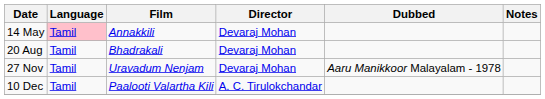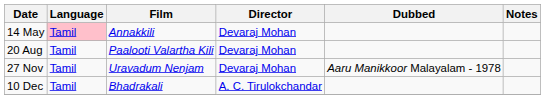20 Aug | Film: Bhadrakali -> Paalooti Valartha Kili
10 Dec | Film: Paalooti Valartha Kili -> Bhadrakali
